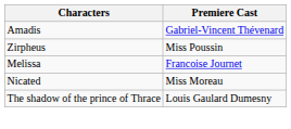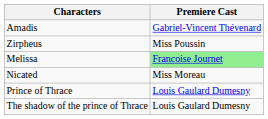Melissa | Premiere Cast: no background -> lightgreen background
+ row: Prince of Thrace | Louis Gaulard Dumesny
